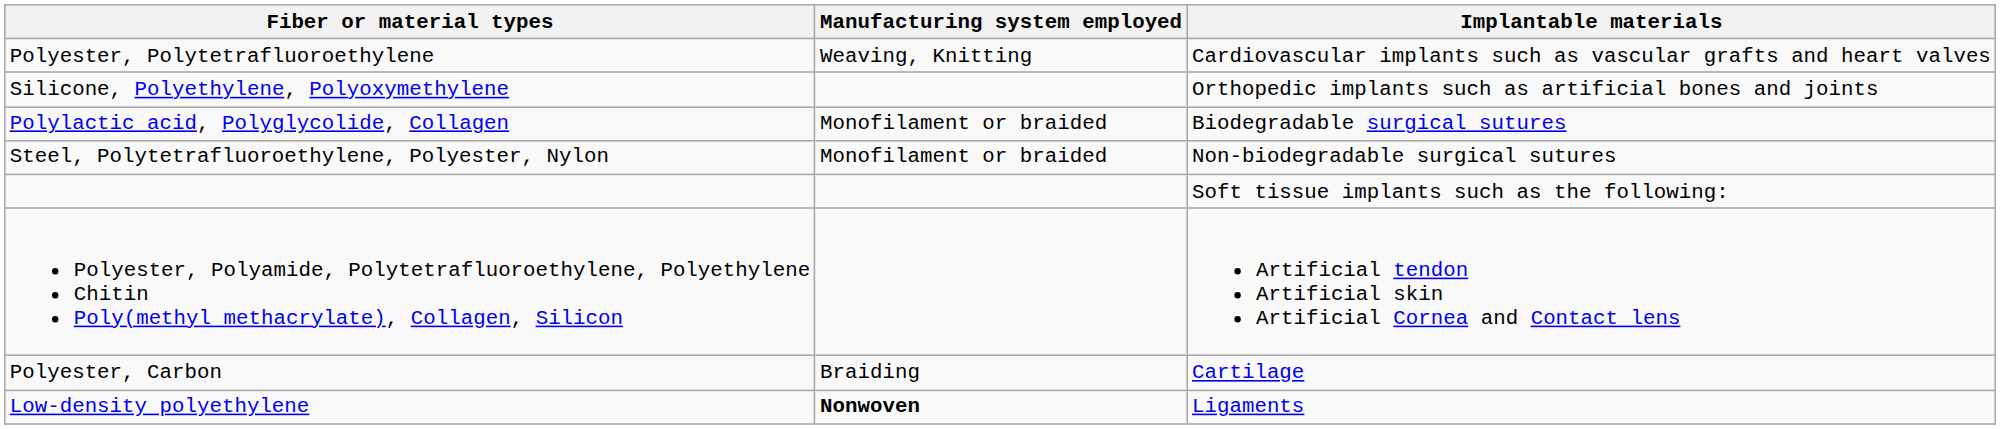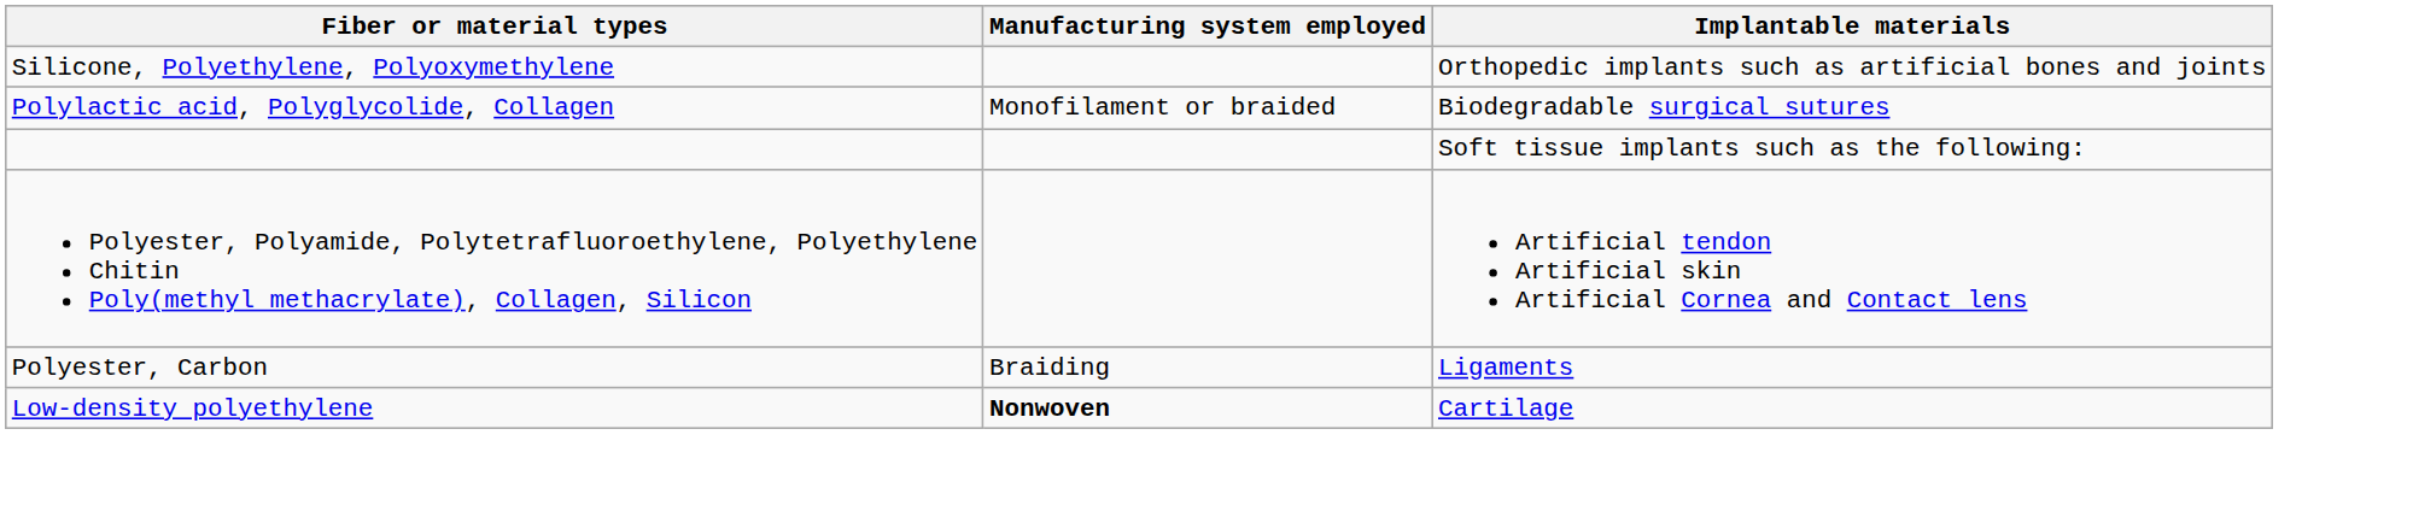- row: Polyester, Polytetrafluoroethylene | Weaving, Knitting | Cardiovascular implants such as vascular grafts and heart valves
- row: Steel, Polytetrafluoroethylene, Polyester, Nylon | Monofilament or braided | Non-biodegradable surgical sutures
Polyester, Carbon | Implantable materials: Cartilage -> Ligaments
Low-density polyethylene | Implantable materials: Ligaments -> Cartilage
